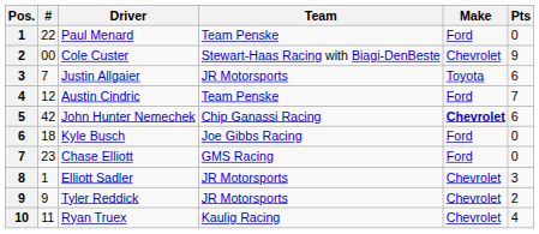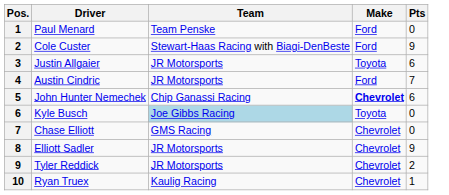- column: # | 22 | 00 | 7 | 12 | 42 | 18 | 23 | 1 | 9 | 11
Cole Custer | Make: Chevrolet -> Ford
Austin Cindric | Team: Team Penske -> JR Motorsports
Kyle Busch | Team: no background -> lightblue background
Kyle Busch | Make: Ford -> Toyota
Chase Elliott | Make: Ford -> Chevrolet
Elliott Sadler | Pts: 3 -> 9
Ryan Truex | Pts: 4 -> 1
